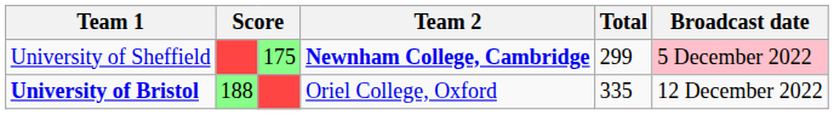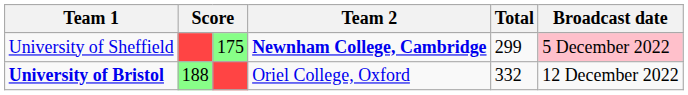University of Bristol | Total: 335 -> 332
